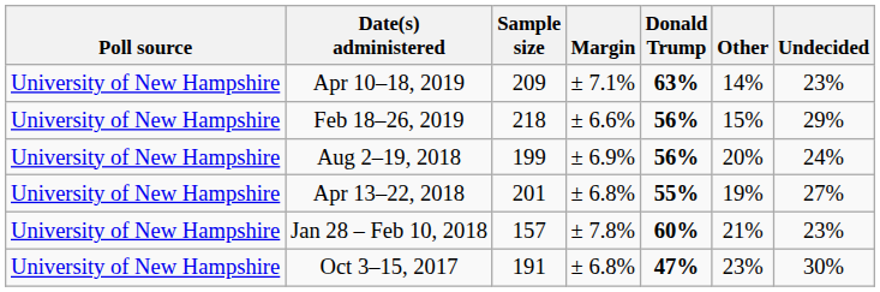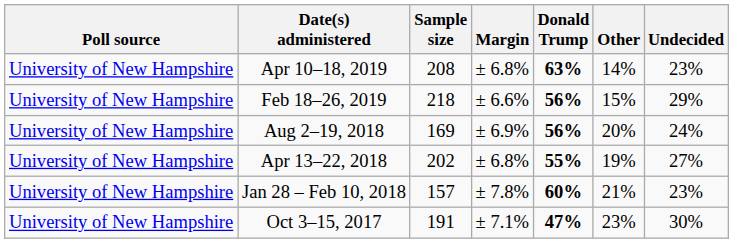Apr 10–18, 2019 | Sample size: 209 -> 208
Apr 10–18, 2019 | Margin: ± 7.1% -> ± 6.8%
Aug 2–19, 2018 | Sample size: 199 -> 169
Apr 13–22, 2018 | Sample size: 201 -> 202
Oct 3–15, 2017 | Margin: ± 6.8% -> ± 7.1%
